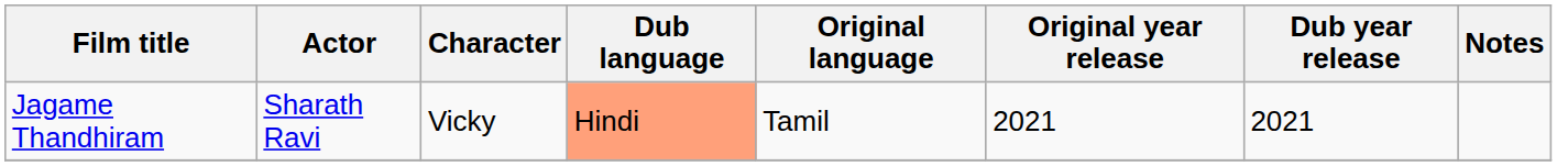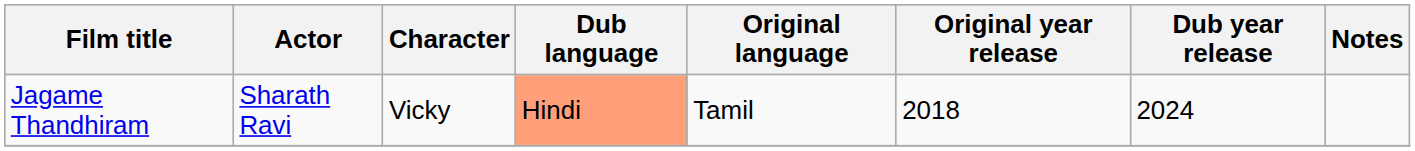Jagame Thandhiram | Original year release: 2021 -> 2018
Jagame Thandhiram | Dub year release: 2021 -> 2024
